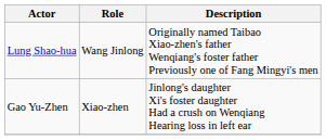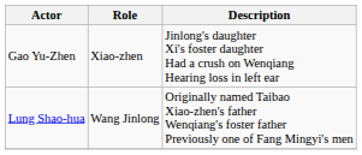rows swapped: Lung Shao-hua <-> Gao Yu-Zhen
